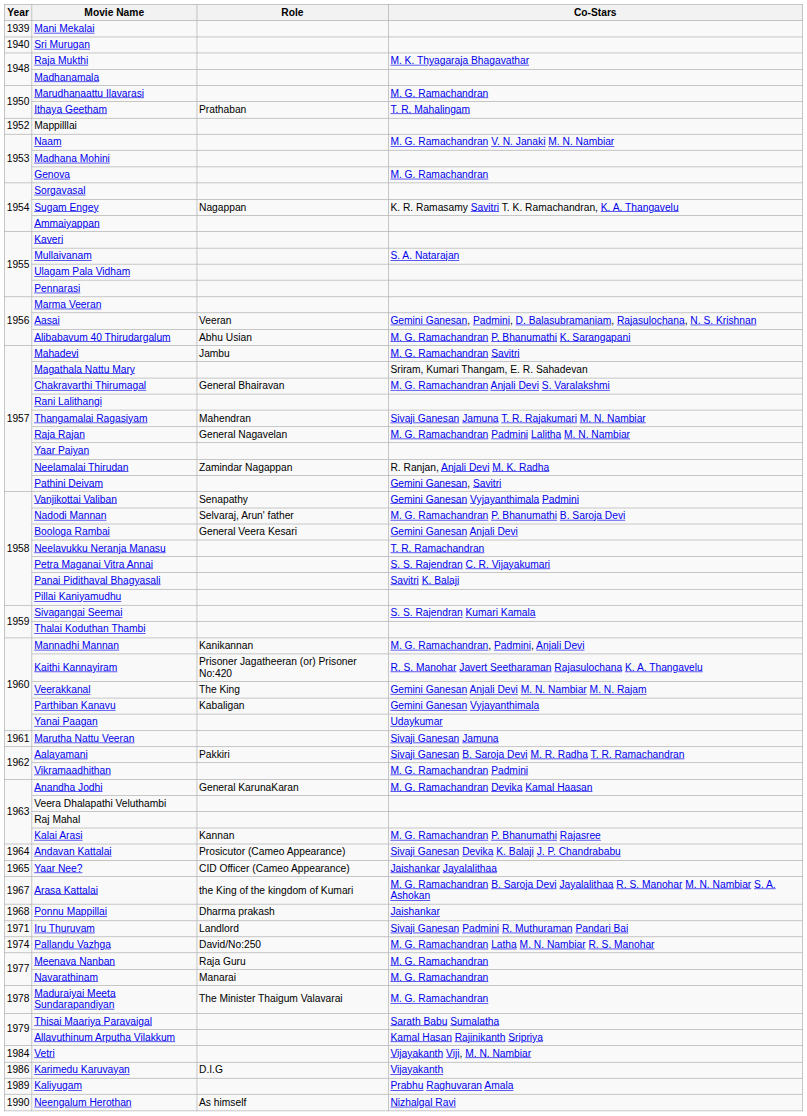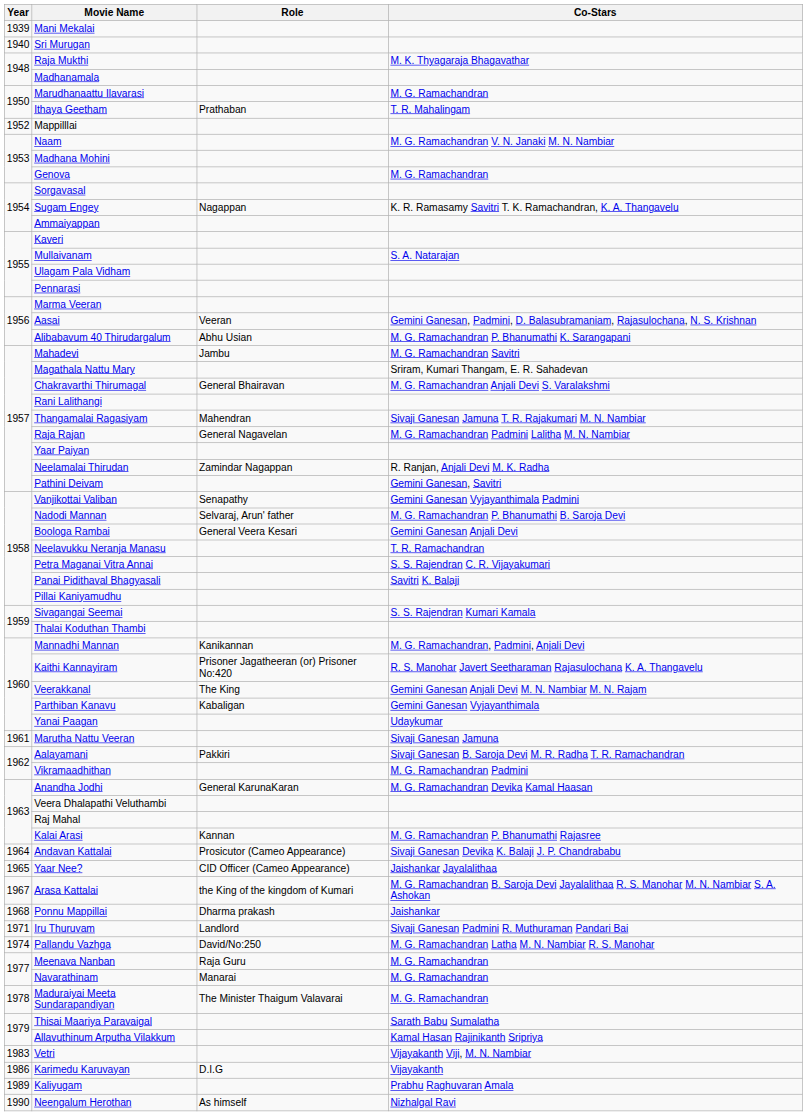Vetri | Year: 1984 -> 1983
